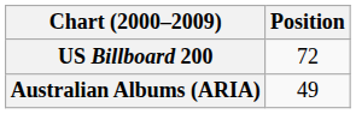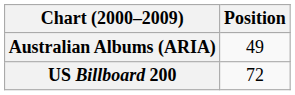rows swapped: Australian Albums (ARIA) <-> US Billboard 200
